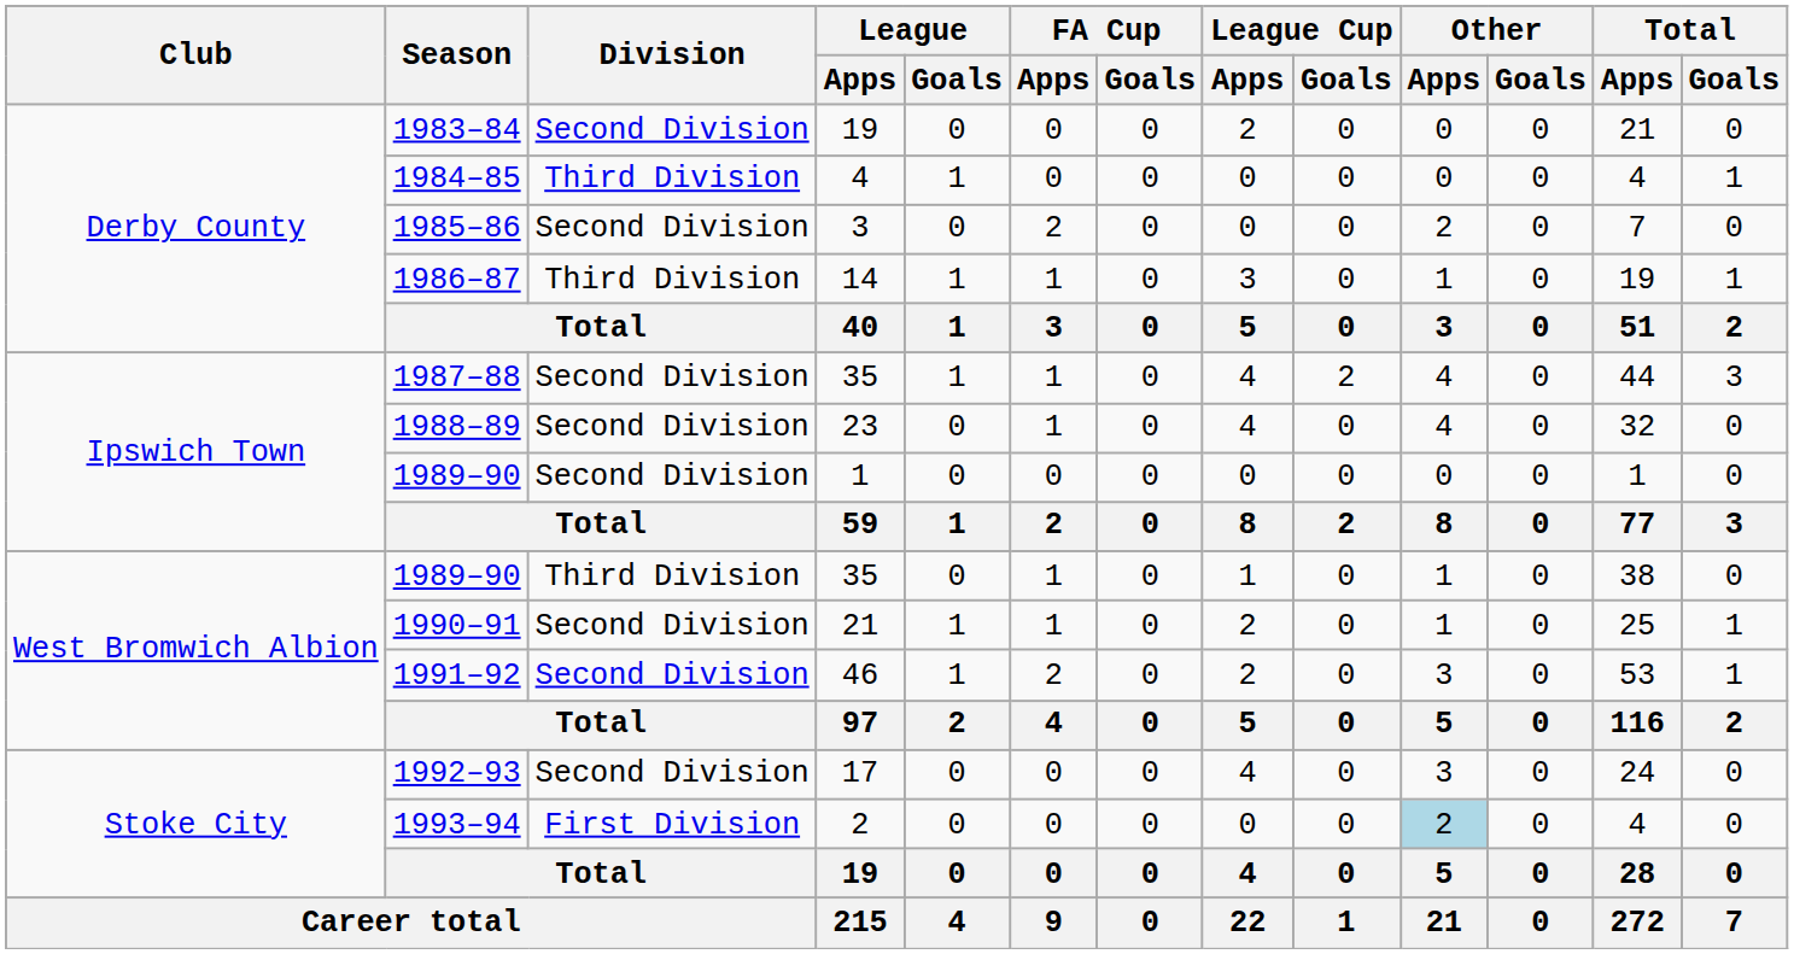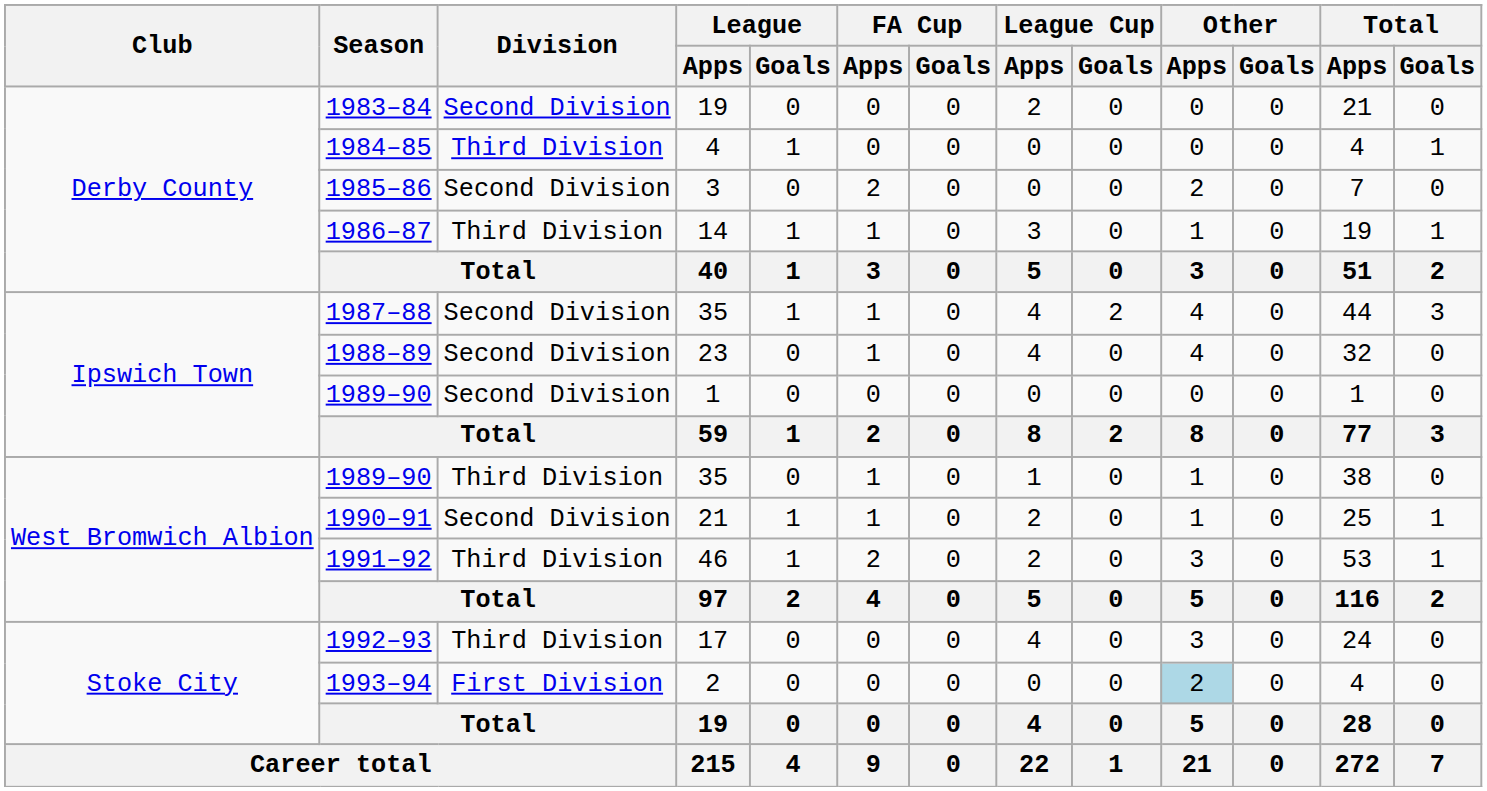1991–92 | Division: Second Division -> Third Division
1992–93 | Division: Second Division -> Third Division
